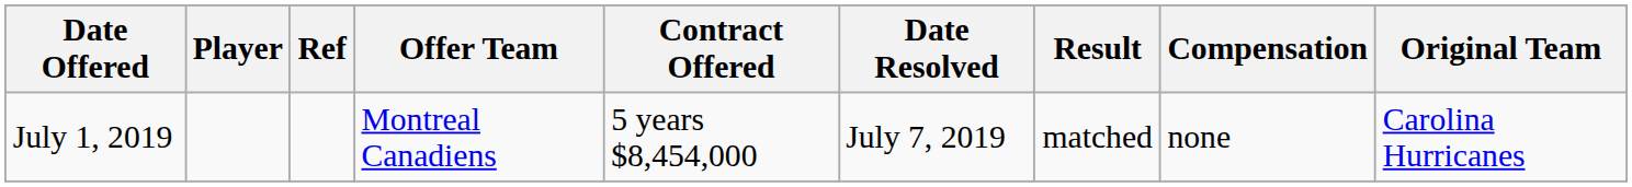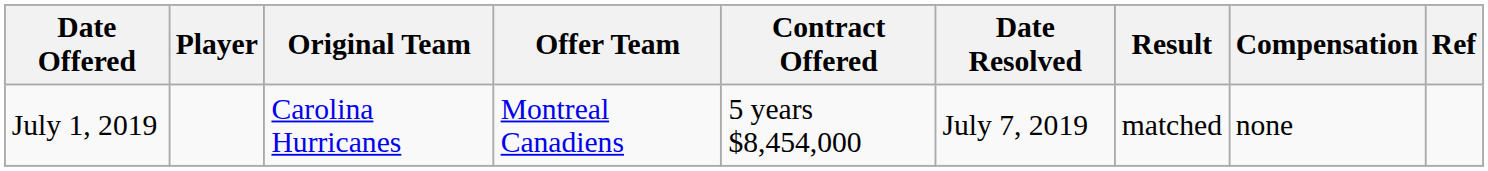columns swapped: Original Team <-> Ref
